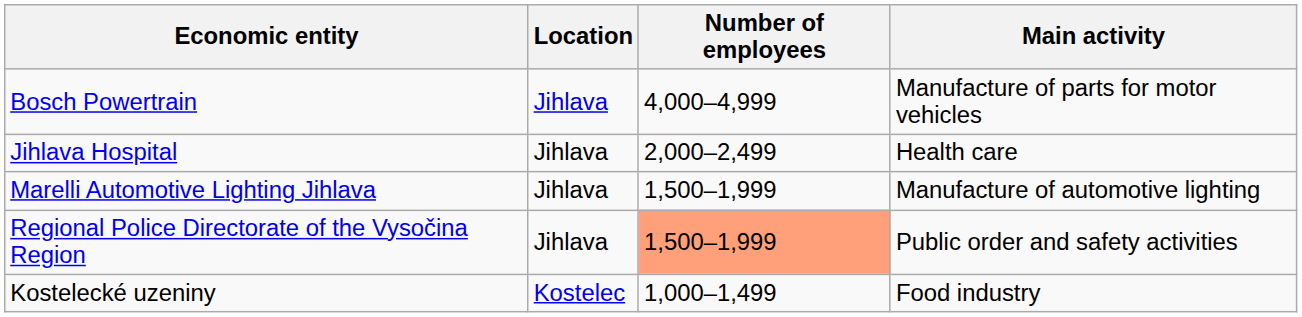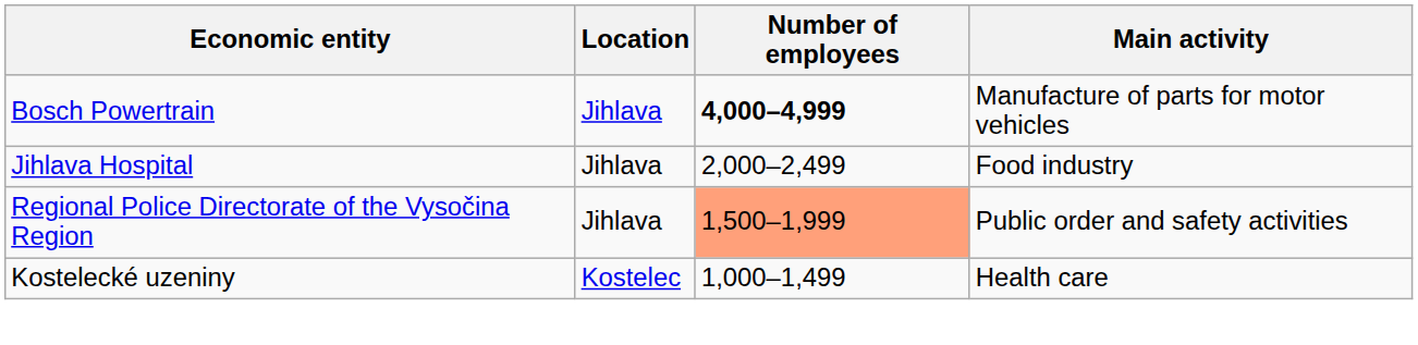Bosch Powertrain | Number of employees: normal -> bold
Jihlava Hospital | Main activity: Health care -> Food industry
- row: Marelli Automotive Lighting Jihlava | Jihlava | 1,500–1,999 | Manufacture of automotive lighting
Kostelecké uzeniny | Main activity: Food industry -> Health care
